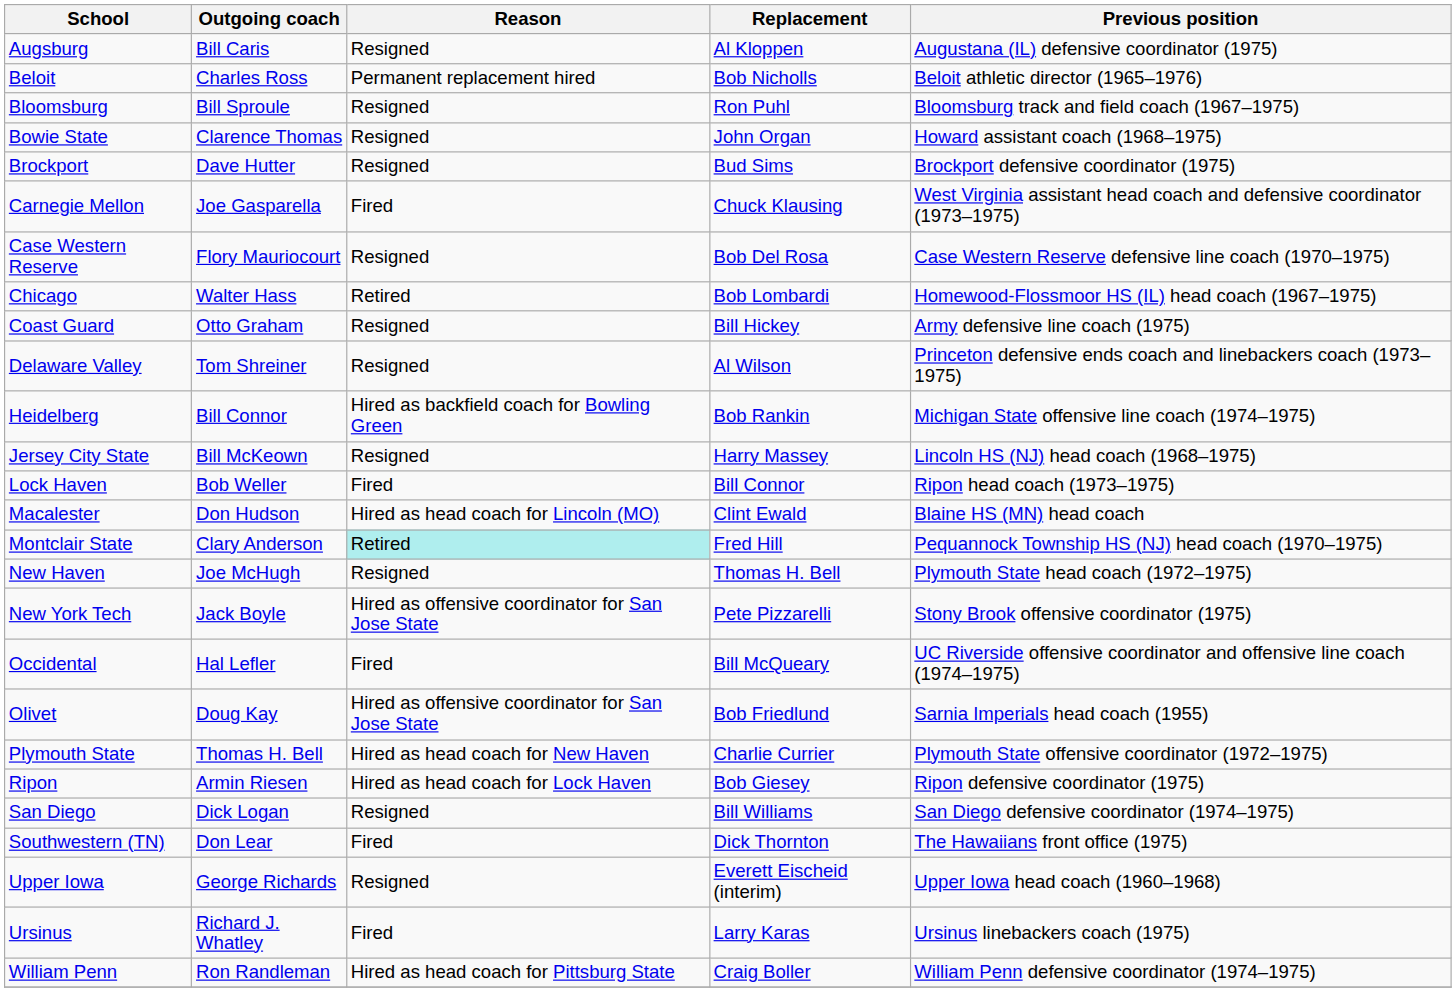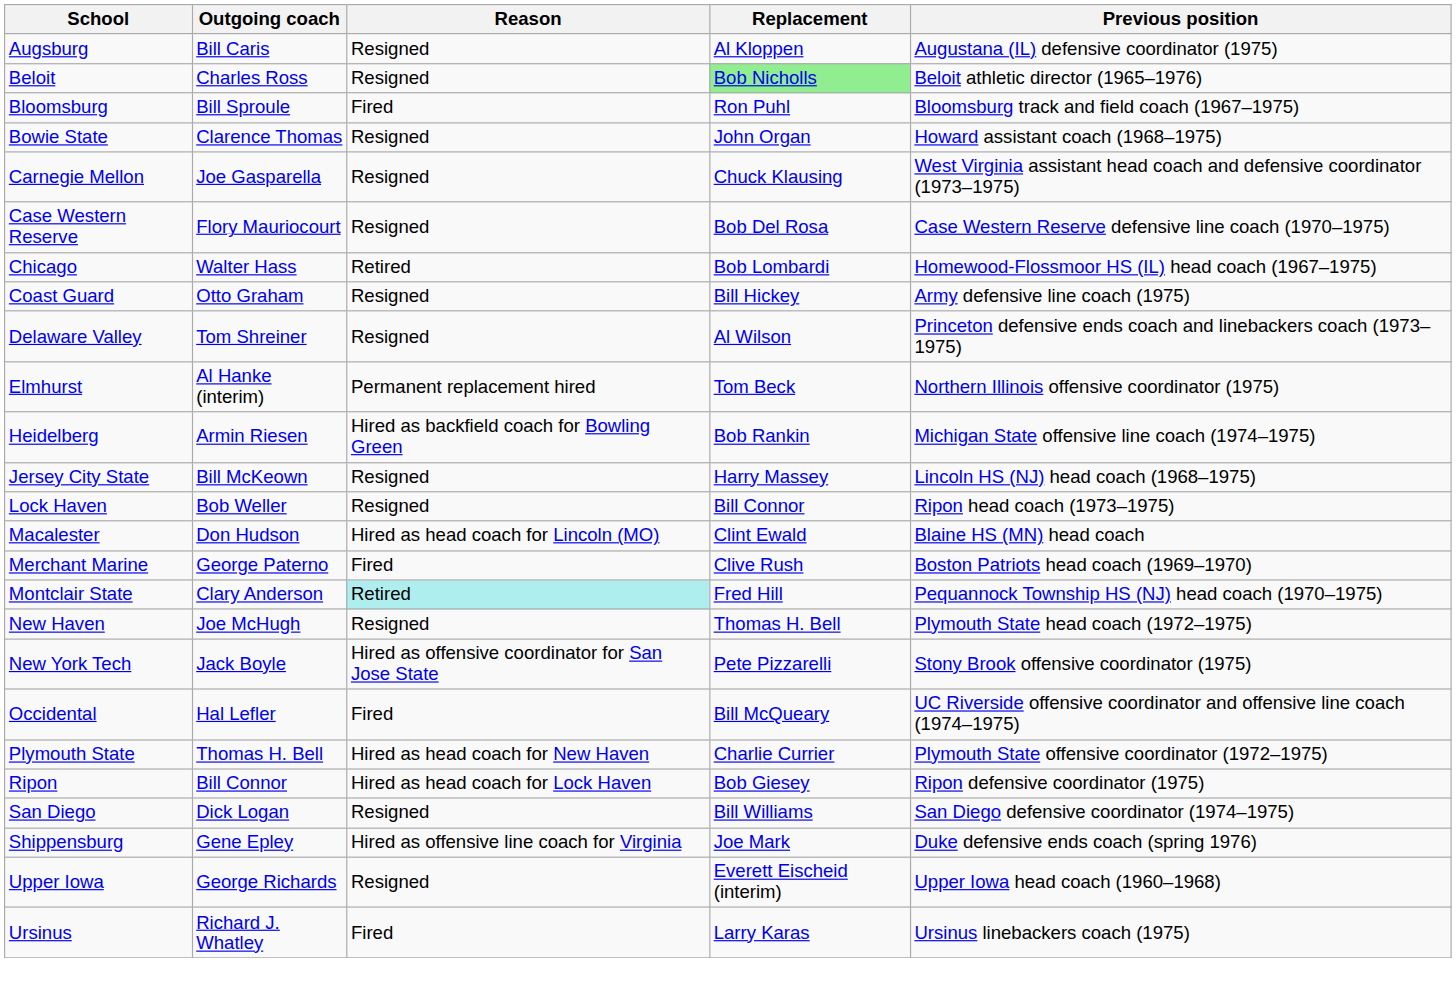Beloit | Reason: Permanent replacement hired -> Resigned
Beloit | Replacement: no background -> lightgreen background
Bloomsburg | Reason: Resigned -> Fired
- row: Brockport | Dave Hutter | Resigned | Bud Sims | Brockport defensive coordinator (1975)
Carnegie Mellon | Reason: Fired -> Resigned
+ row: Elmhurst | Al Hanke (interim) | Permanent replacement hired | Tom Beck | Northern Illinois offensive coordinator (1975)
Heidelberg | Outgoing coach: Bill Connor -> Armin Riesen
Lock Haven | Reason: Fired -> Resigned
+ row: Merchant Marine | George Paterno | Fired | Clive Rush | Boston Patriots head coach (1969–1970)
- row: Olivet | Doug Kay | Hired as offensive coordinator for San Jose State | Bob Friedlund | Sarnia Imperials head coach (1955)
Ripon | Outgoing coach: Armin Riesen -> Bill Connor
+ row: Shippensburg | Gene Epley | Hired as offensive line coach for Virginia | Joe Mark | Duke defensive ends coach (spring 1976)
- row: Southwestern (TN) | Don Lear | Fired | Dick Thornton | The Hawaiians front office (1975)
- row: William Penn | Ron Randleman | Hired as head coach for Pittsburg State | Craig Boller | William Penn defensive coordinator (1974–1975)
